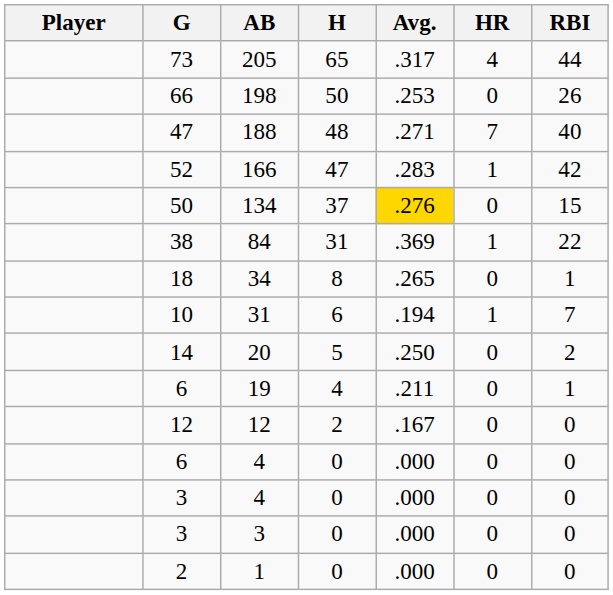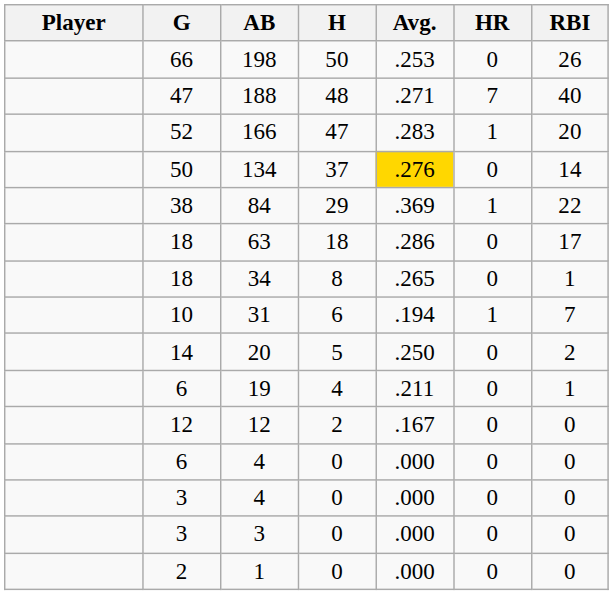- row: 73 | 205 | 65 | .317 | 4 | 44
166 | RBI: 42 -> 20
134 | RBI: 15 -> 14
84 | H: 31 -> 29
+ row: 18 | 63 | 18 | .286 | 0 | 17
